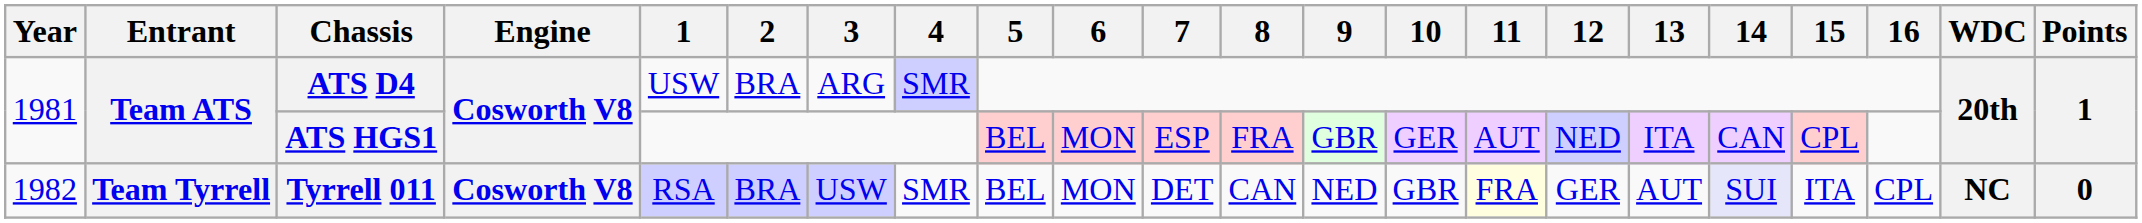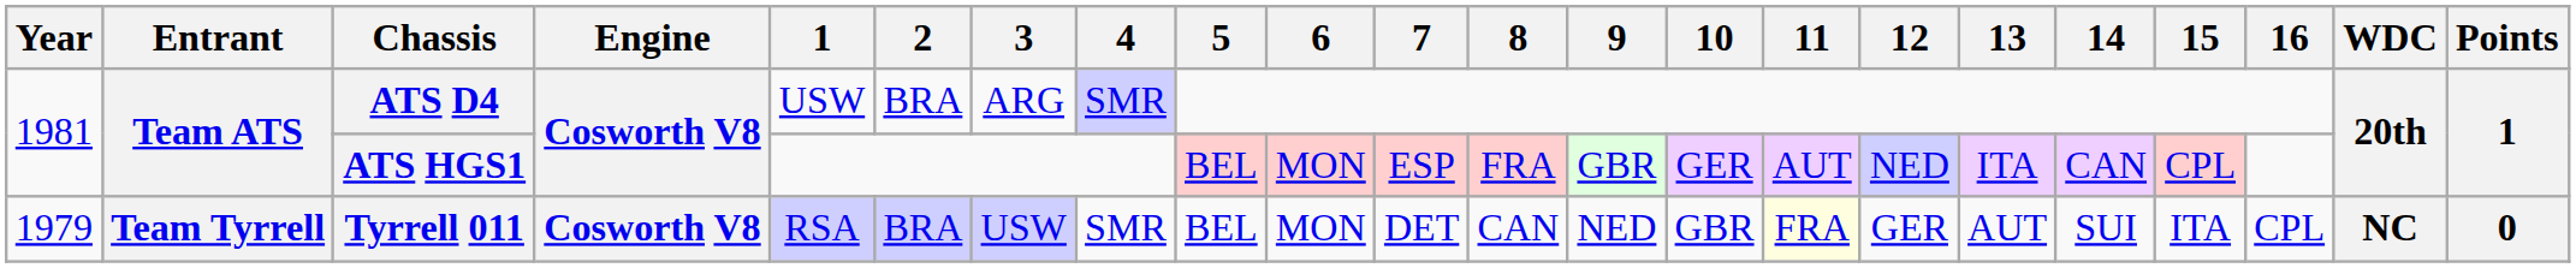Tyrrell 011 | Year: 1982 -> 1979
Tyrrell 011 | 14: lavender background -> no background
